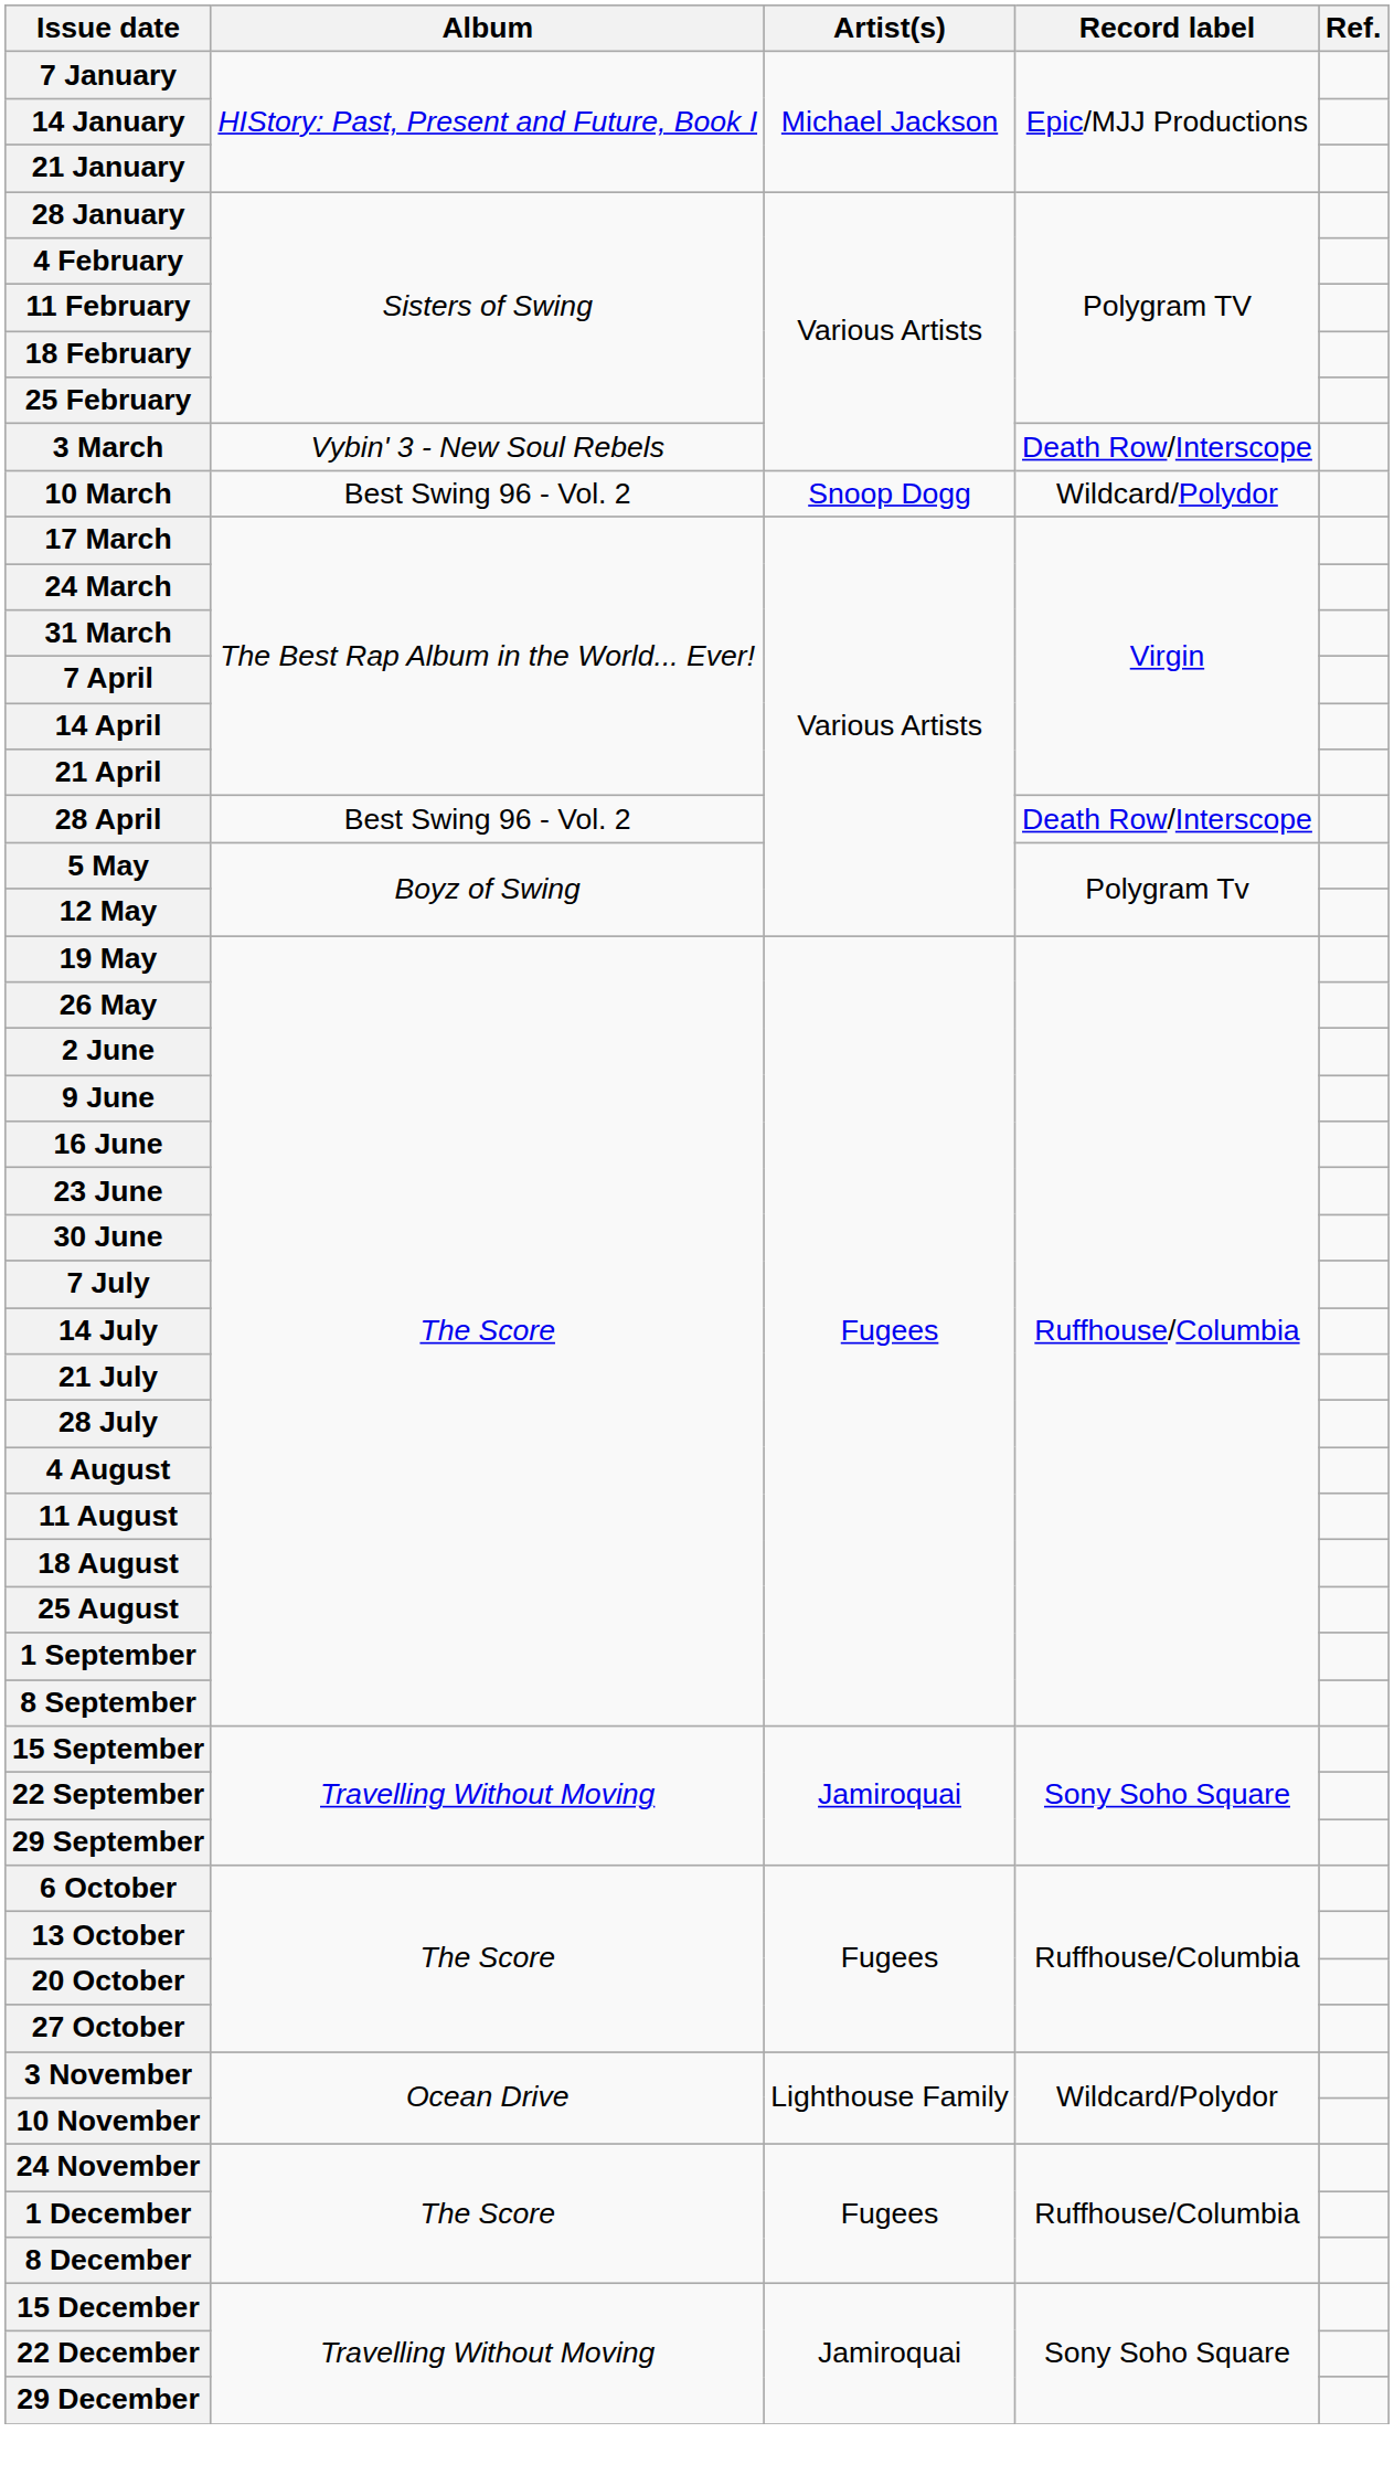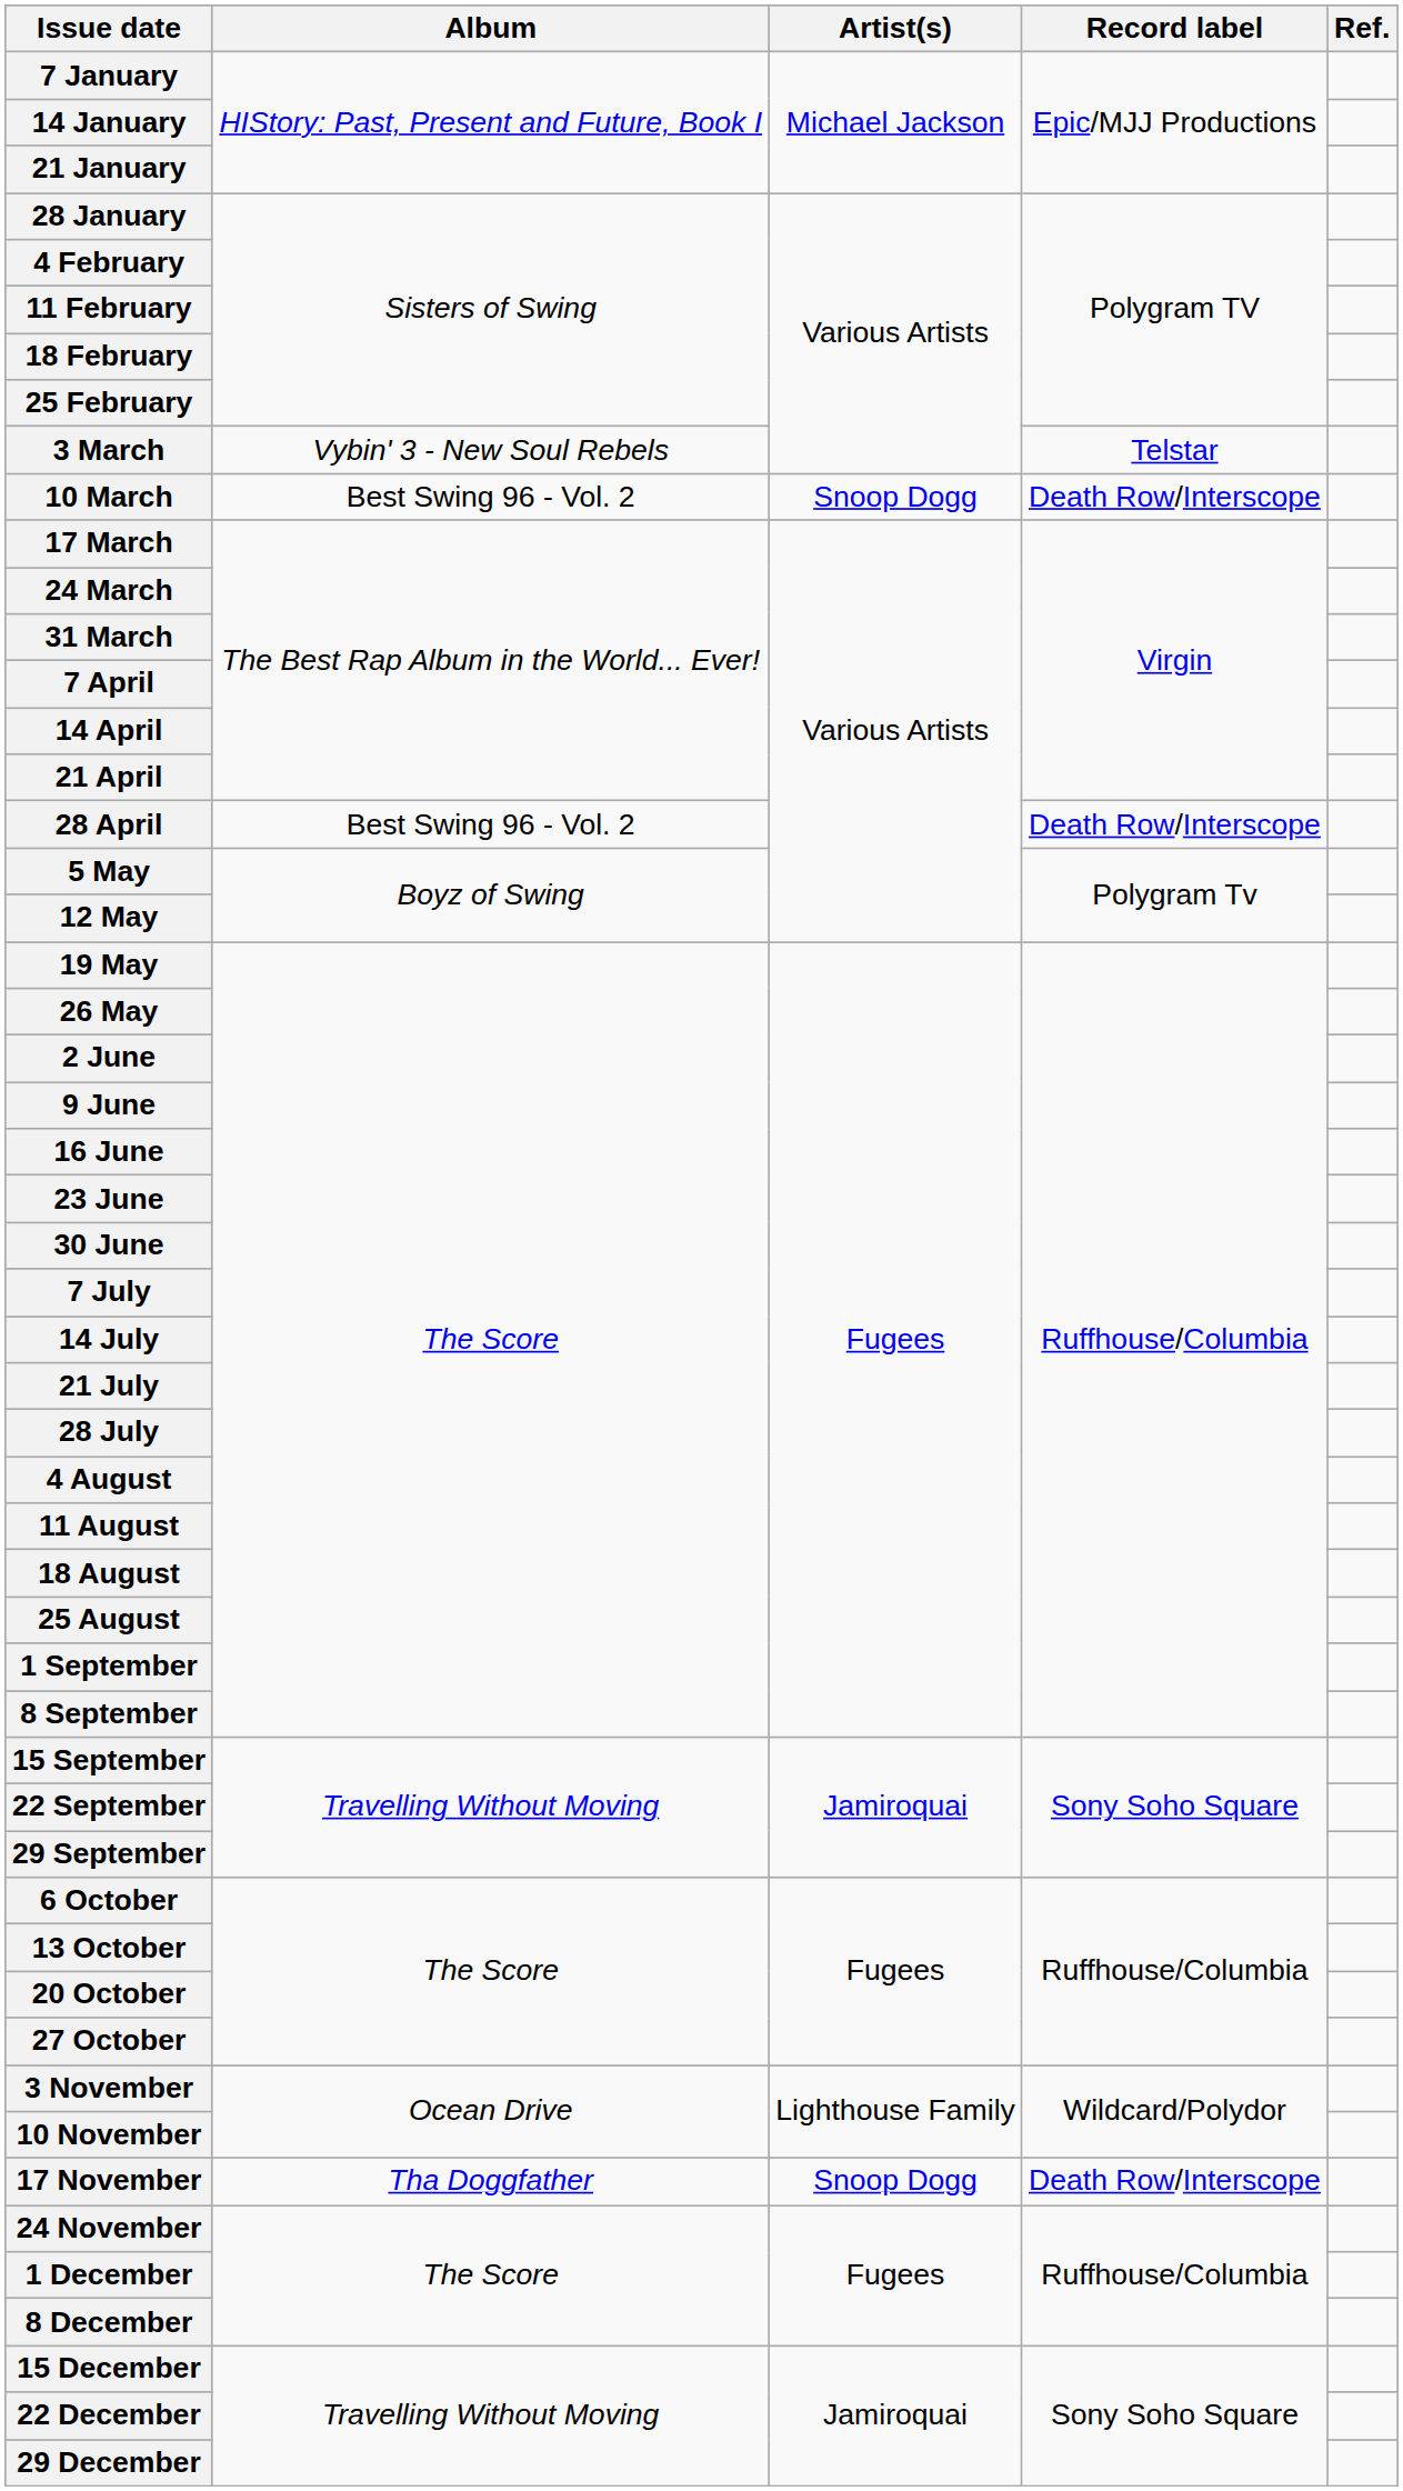3 March | Record label: Death Row/Interscope -> Telstar
10 March | Record label: Wildcard/Polydor -> Death Row/Interscope
+ row: 17 November | Tha Doggfather | Snoop Dogg | Death Row/Interscope
